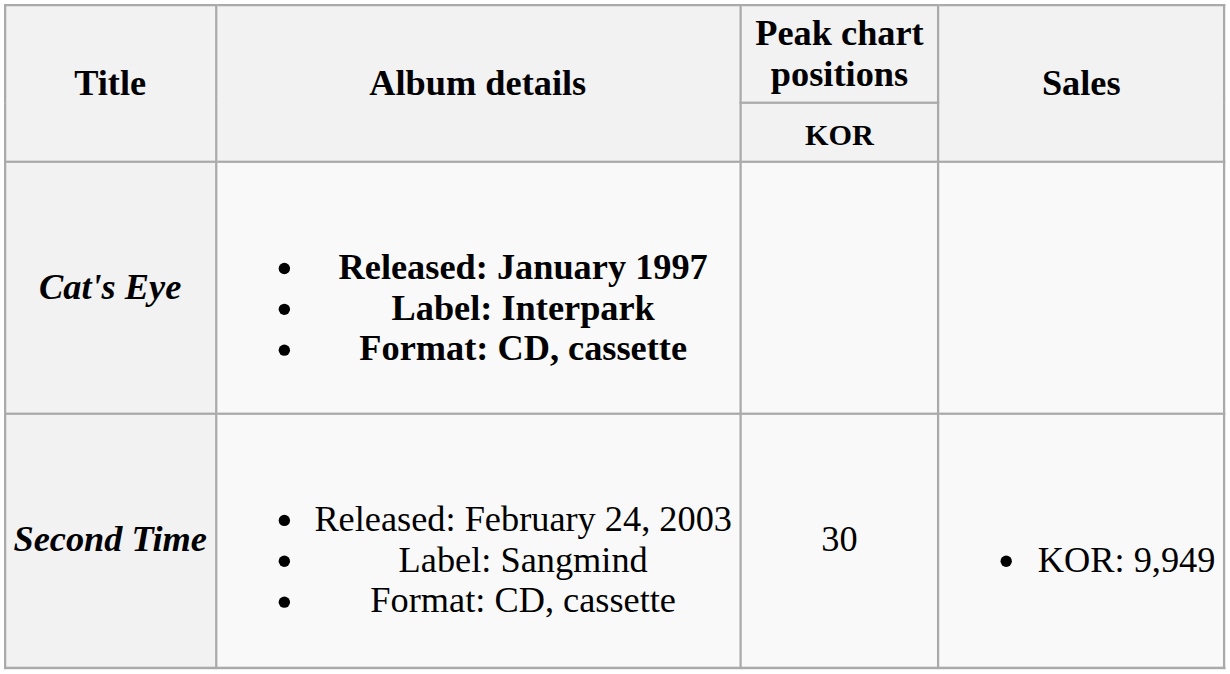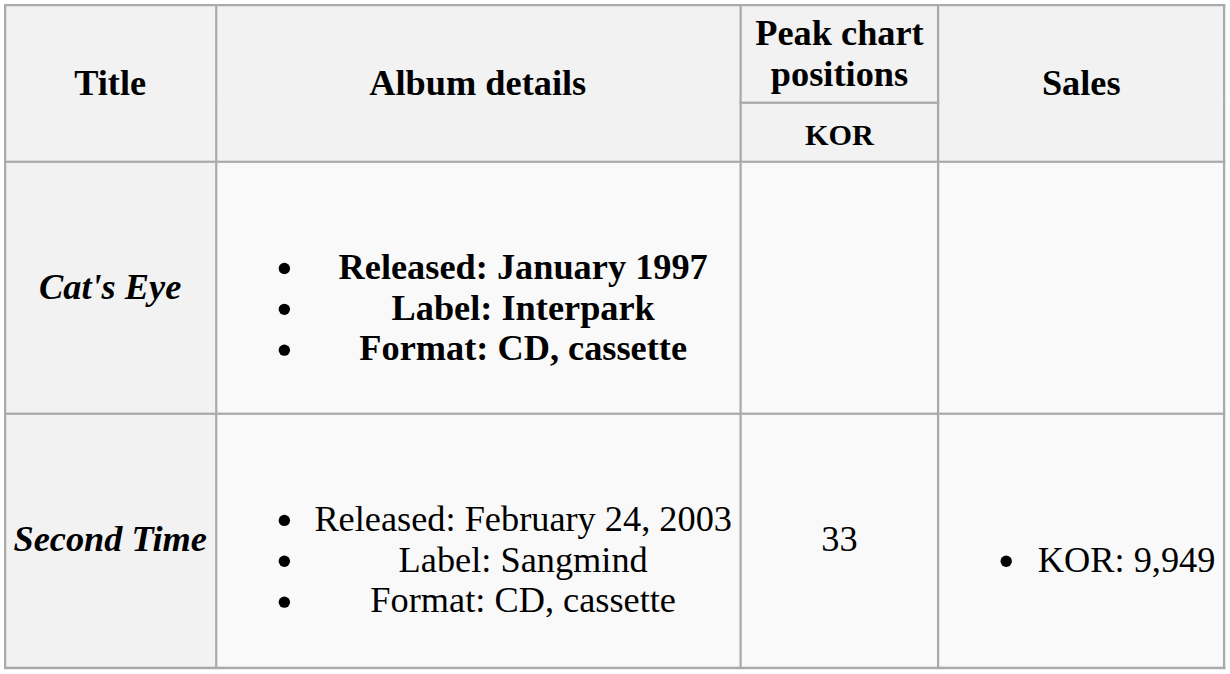Second Time | Peak chart positions / KOR: 30 -> 33
